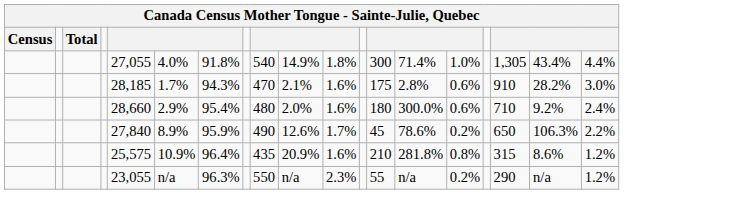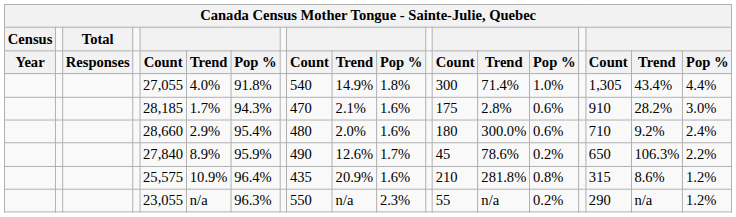+ row: Year | Responses | Count | Trend | Pop % | Count | Trend | Pop % | Count | Trend | Pop % | Count | Trend | Pop %
